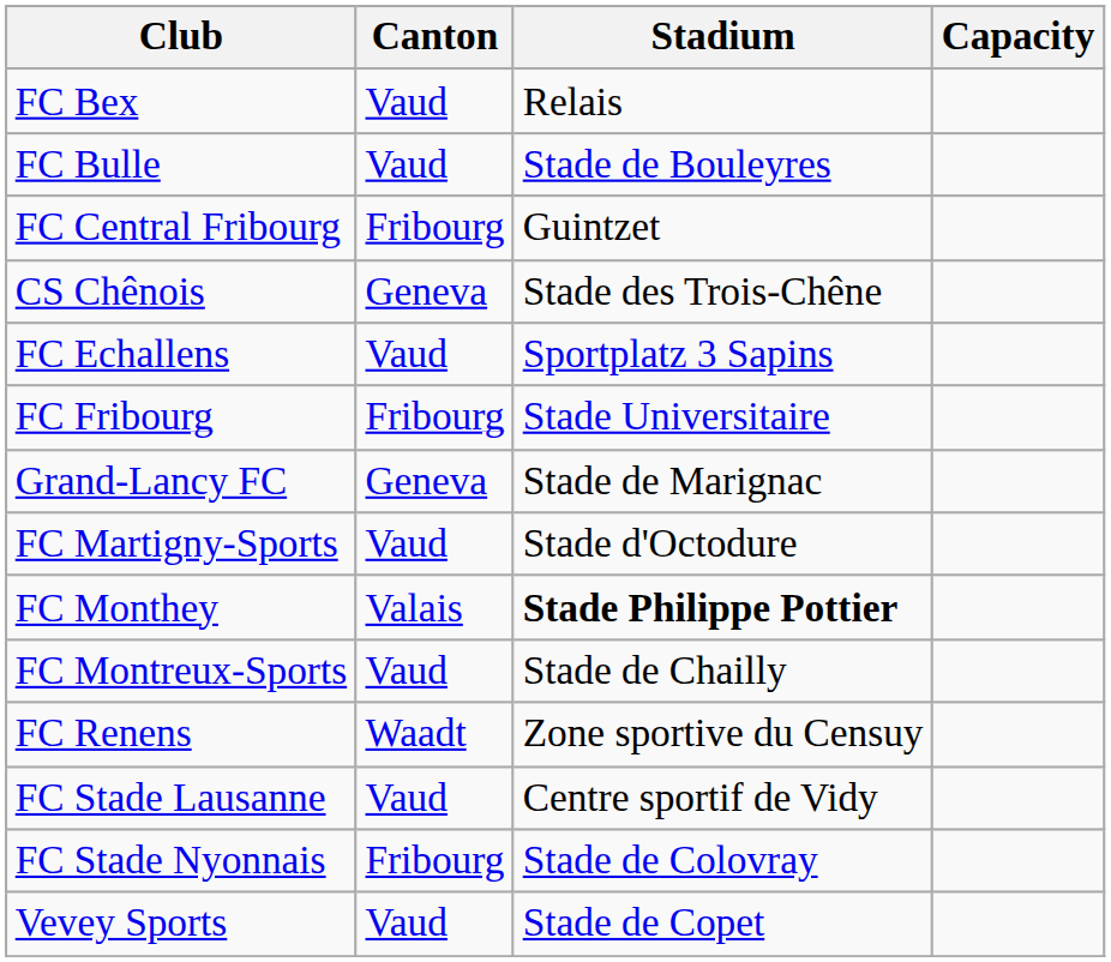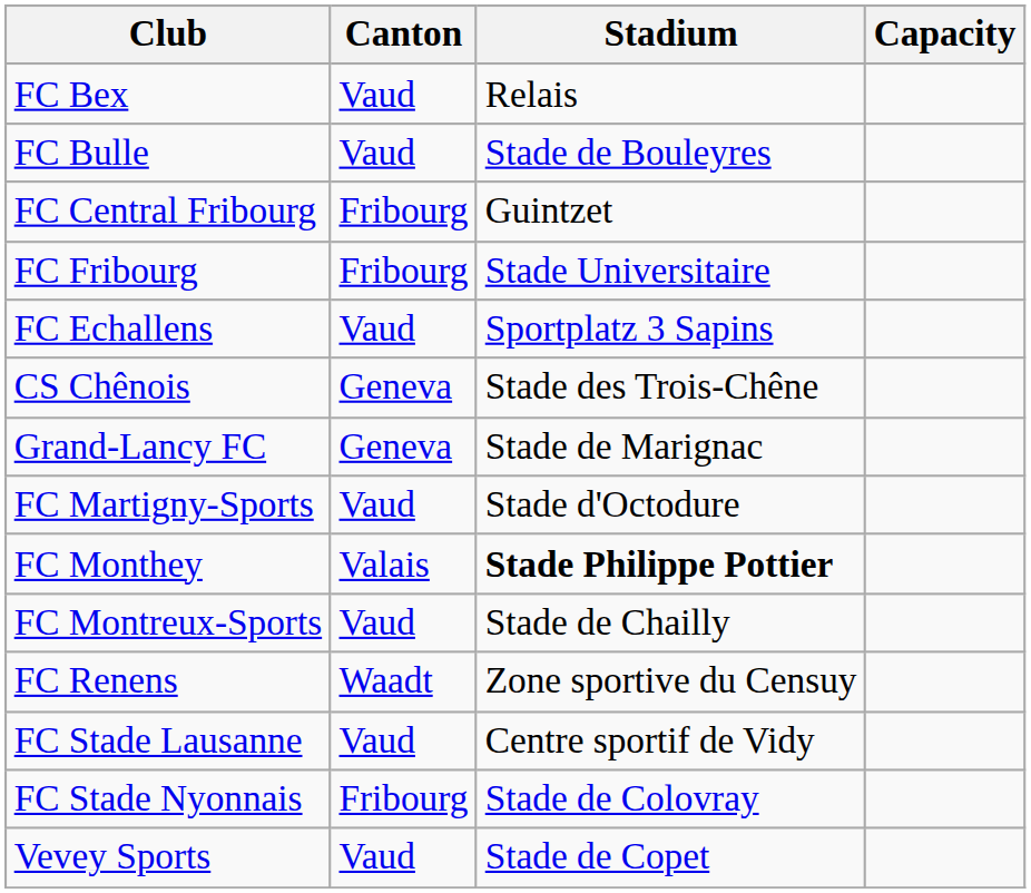rows swapped: CS Chênois <-> FC Fribourg
